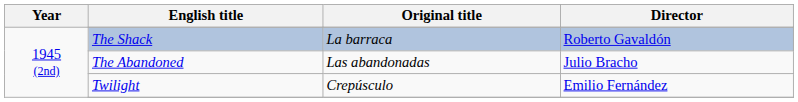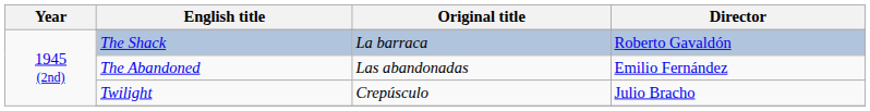The Abandoned | Director: Julio Bracho -> Emilio Fernández
Twilight | Director: Emilio Fernández -> Julio Bracho
